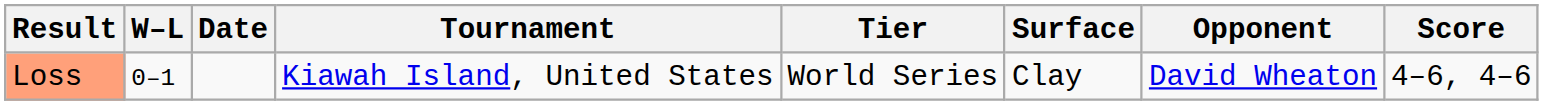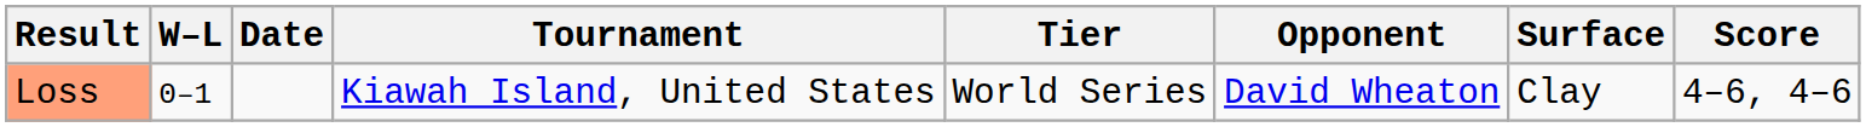columns swapped: Surface <-> Opponent
